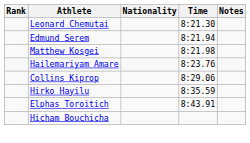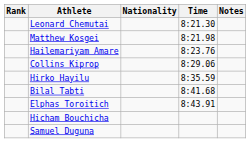- row: Edmund Serem | 8:21.94
+ row: Bilal Tabti | 8:41.68
+ row: Samuel Duguna
